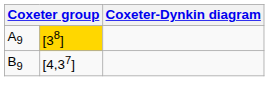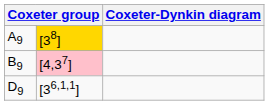B9 | column 2: no background -> pink background
+ row: D9 | [36,1,1]
